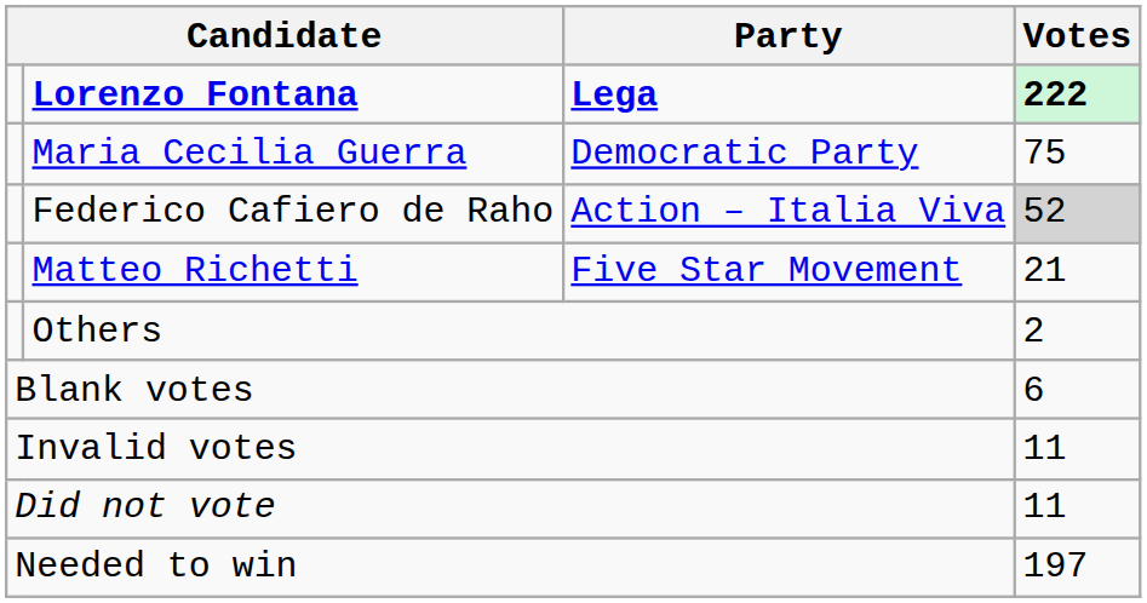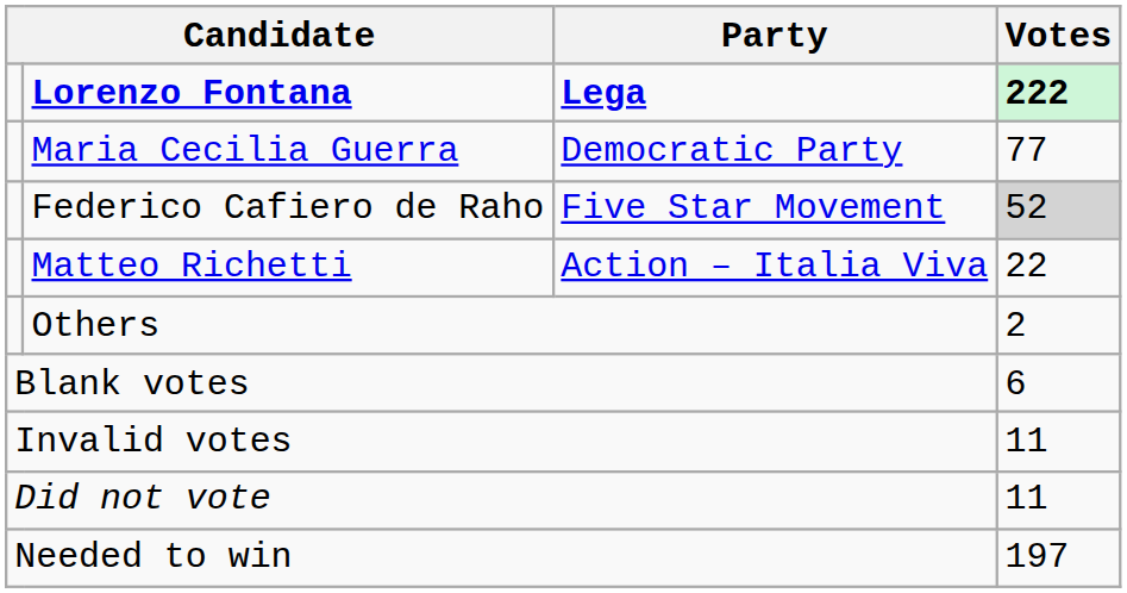Maria Cecilia Guerra | Votes: 75 -> 77
Federico Cafiero de Raho | Party: Action – Italia Viva -> Five Star Movement
Matteo Richetti | Party: Five Star Movement -> Action – Italia Viva
Matteo Richetti | Votes: 21 -> 22
